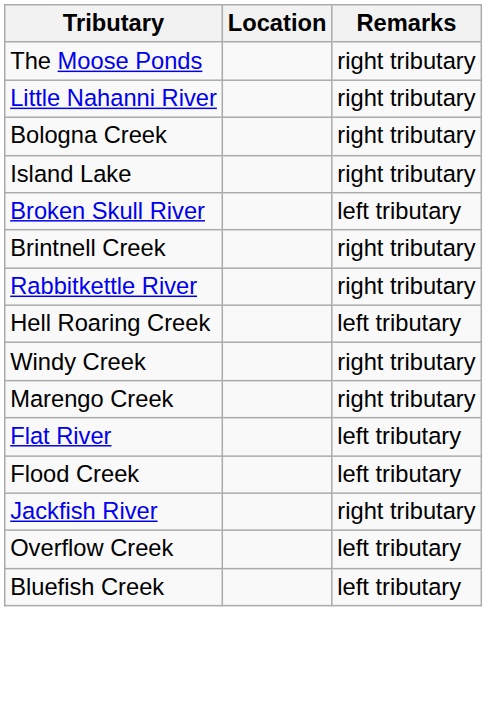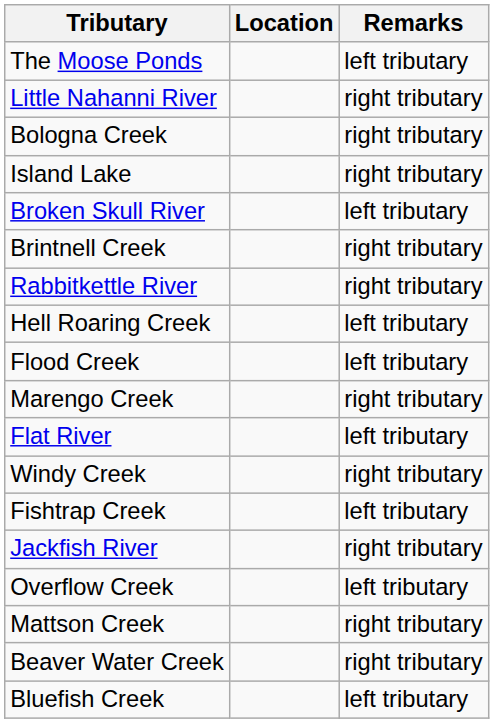The Moose Ponds | Remarks: right tributary -> left tributary
rows swapped: Flood Creek <-> Windy Creek
+ row: Fishtrap Creek | left tributary
+ row: Mattson Creek | right tributary
+ row: Beaver Water Creek | right tributary
